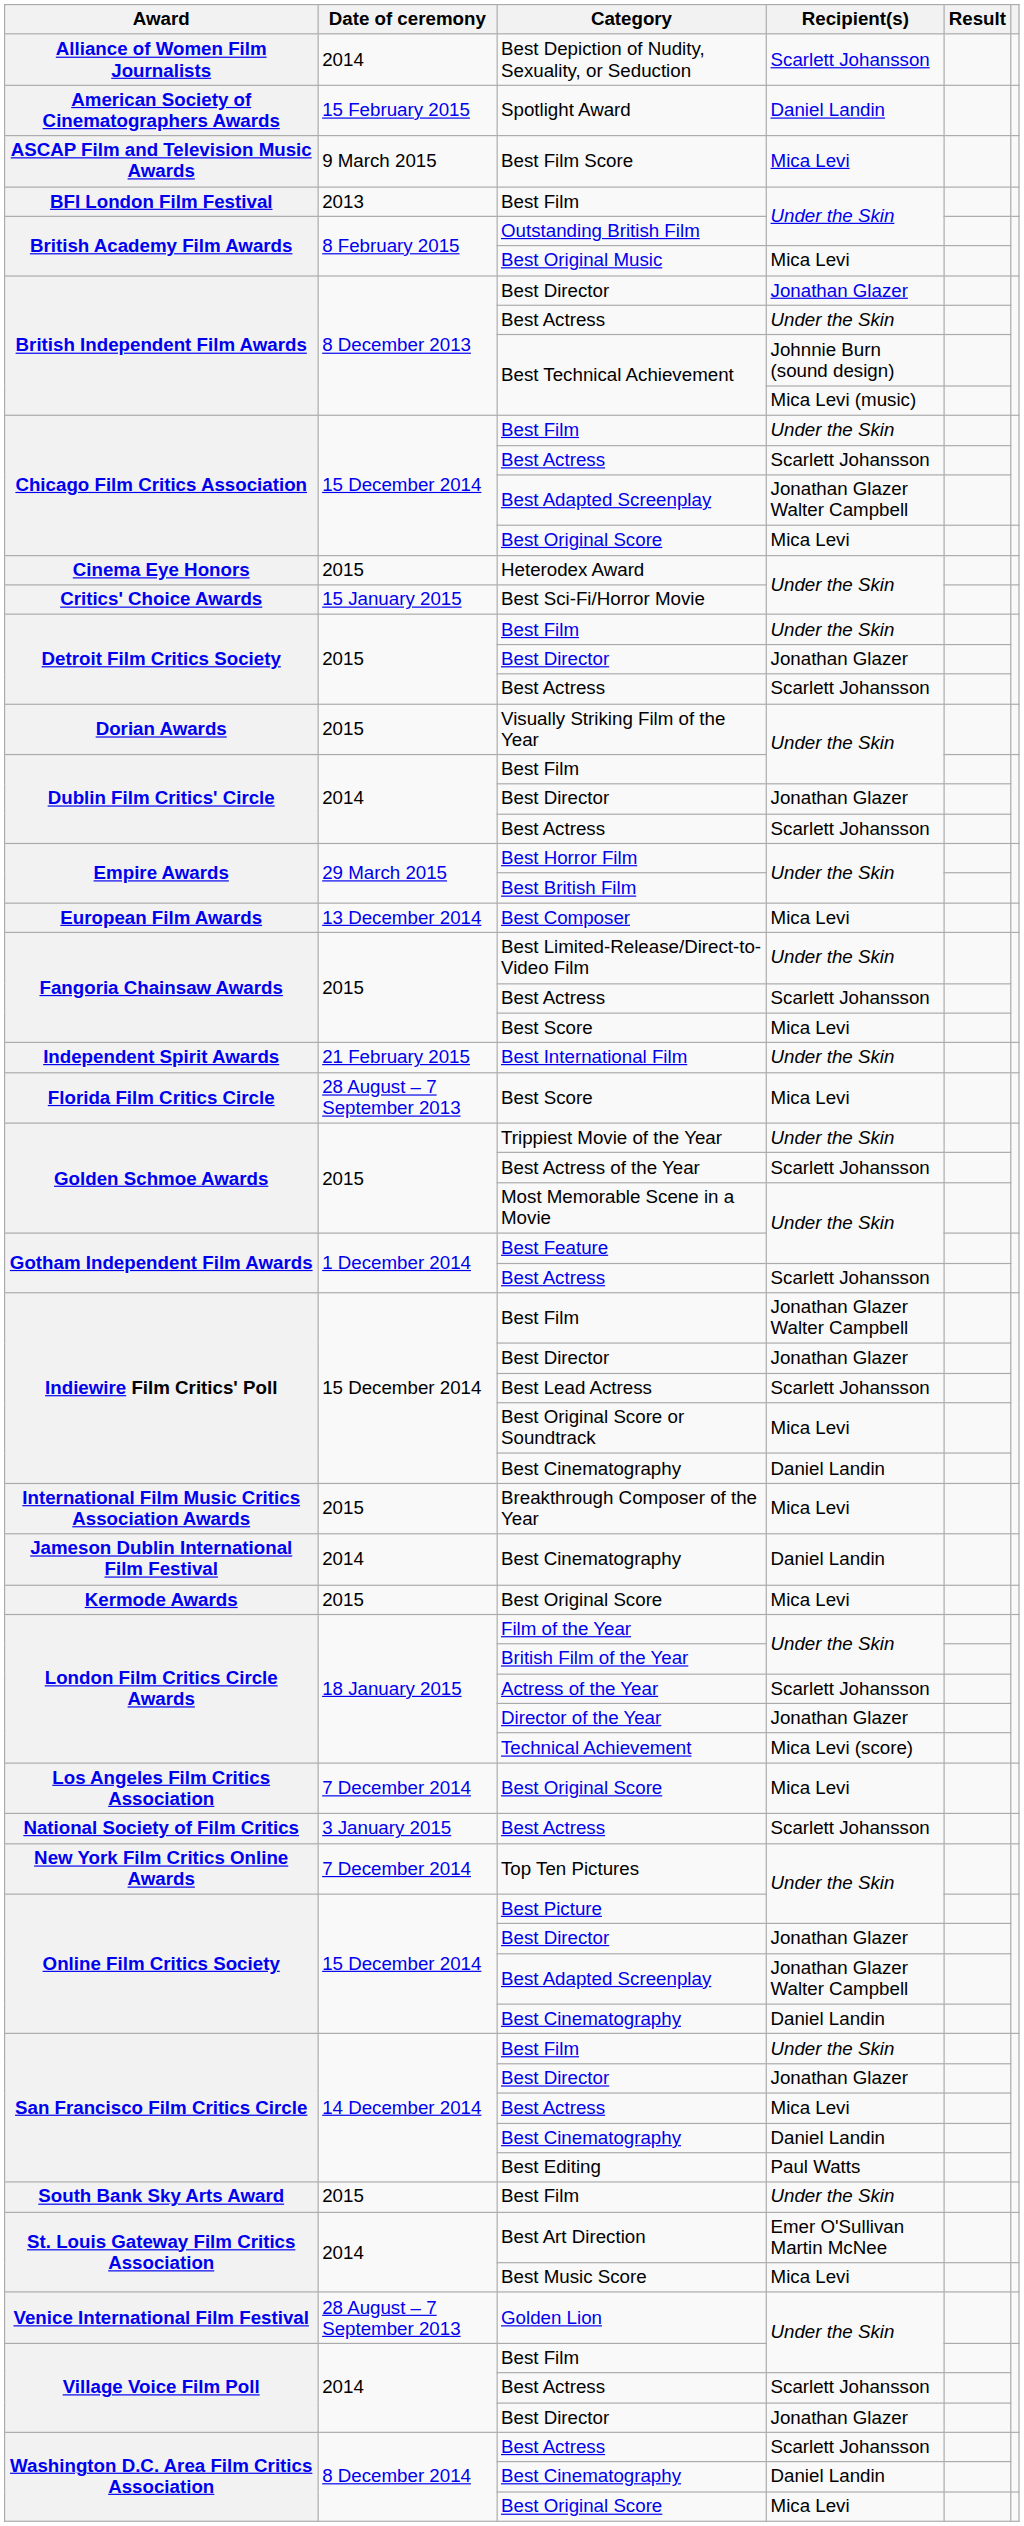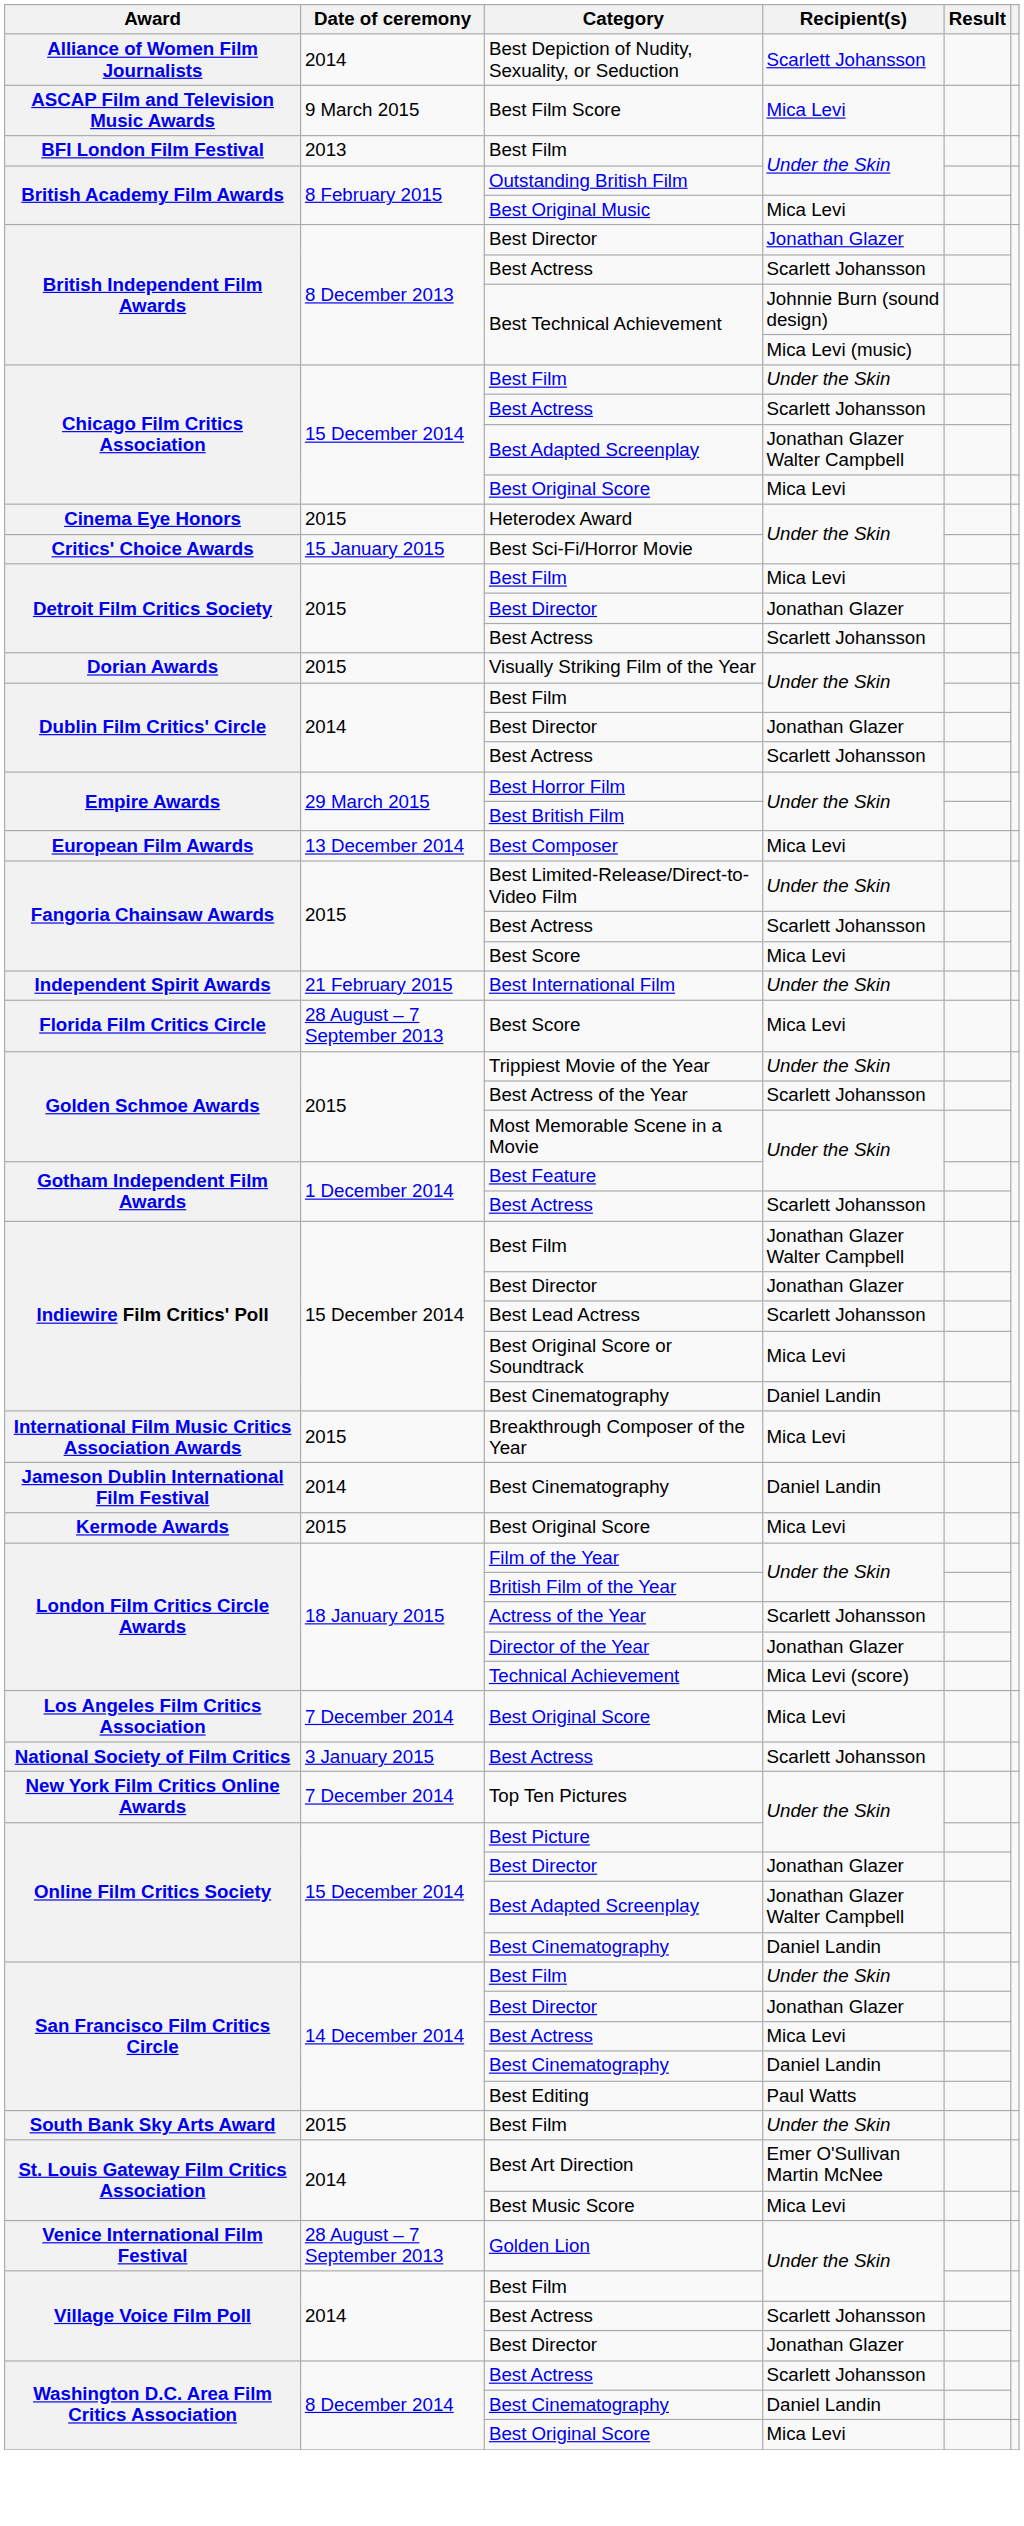- row: American Society of Cinematographers Awards | 15 February 2015 | Spotlight Award | Daniel Landin
British Independent Film Awards / Best Actress | Recipient(s): Under the Skin -> Scarlett Johansson
Detroit Film Critics Society / Best Film | Recipient(s): Under the Skin -> Mica Levi
